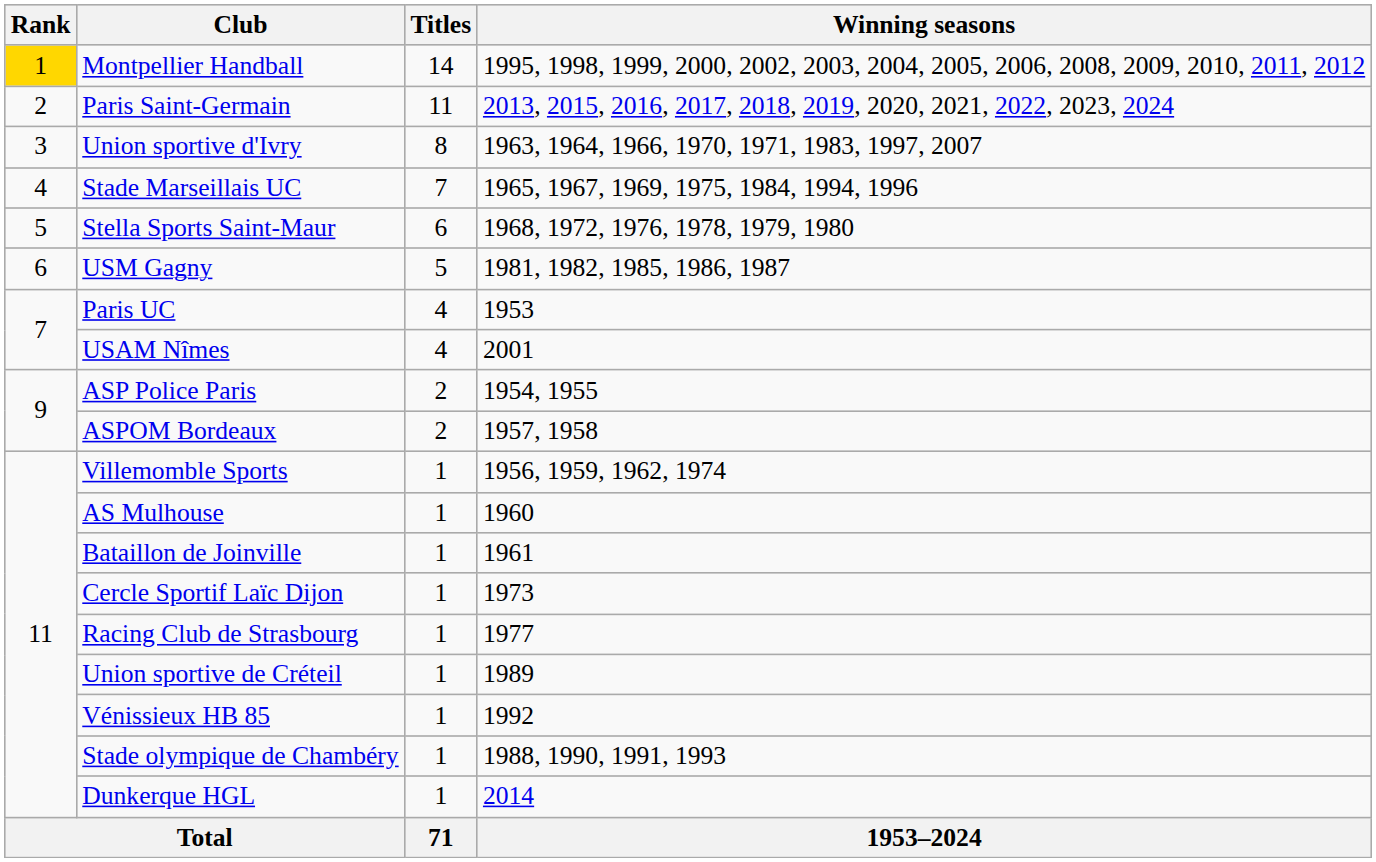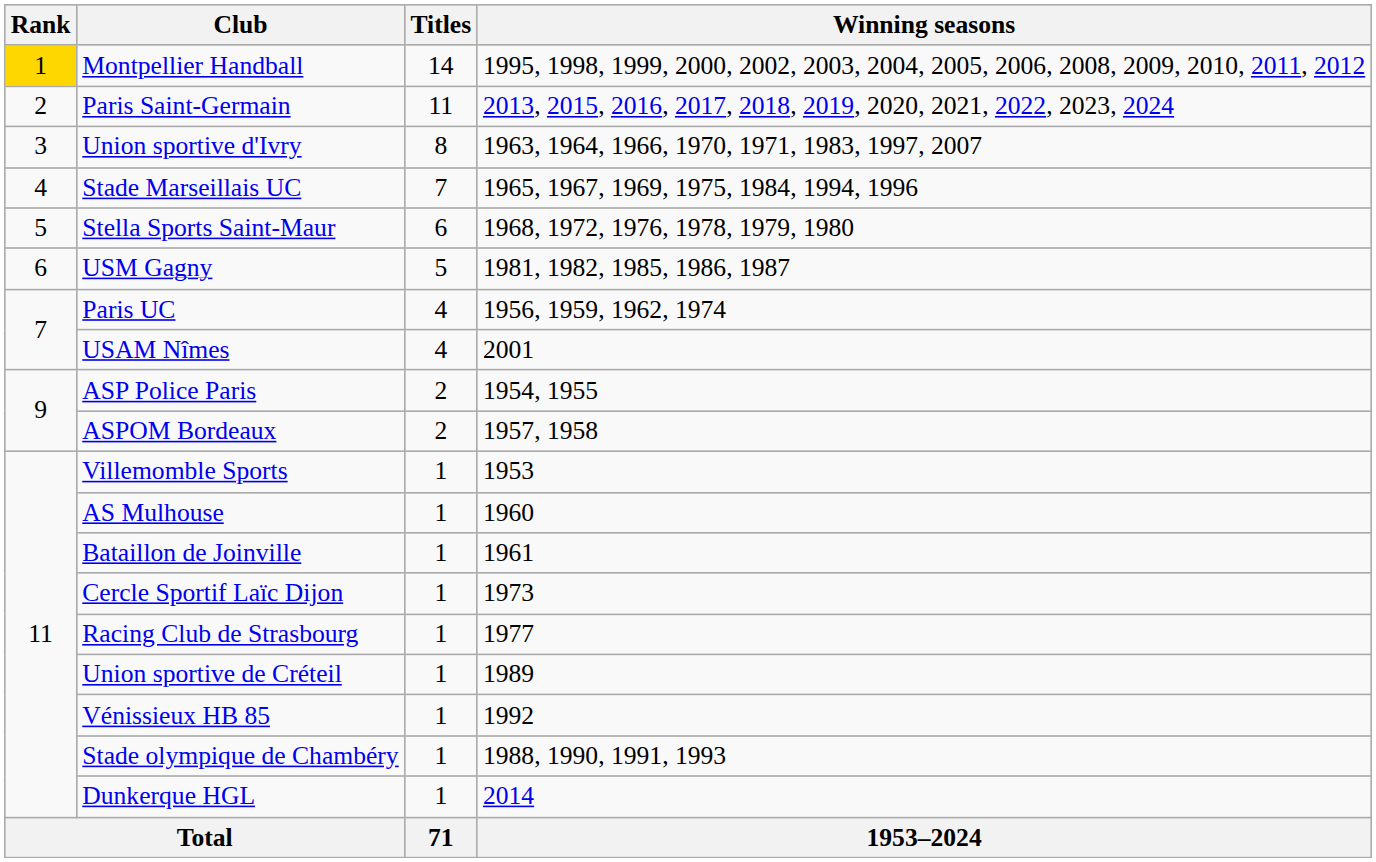Paris UC | Winning seasons: 1953 -> 1956, 1959, 1962, 1974
Villemomble Sports | Winning seasons: 1956, 1959, 1962, 1974 -> 1953
